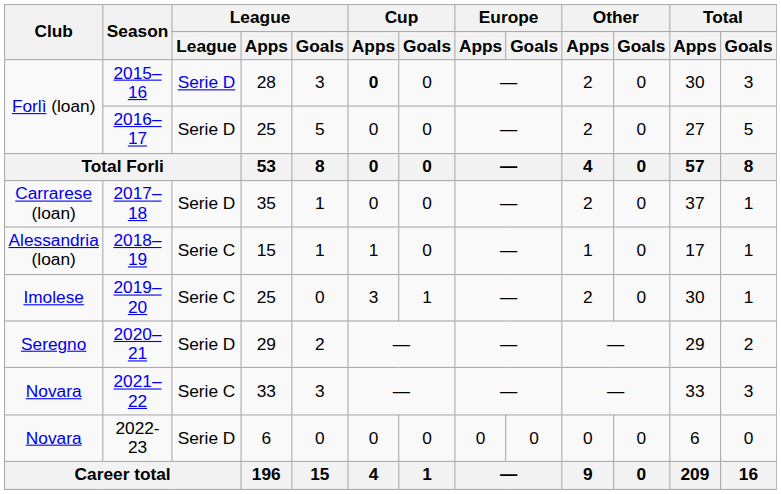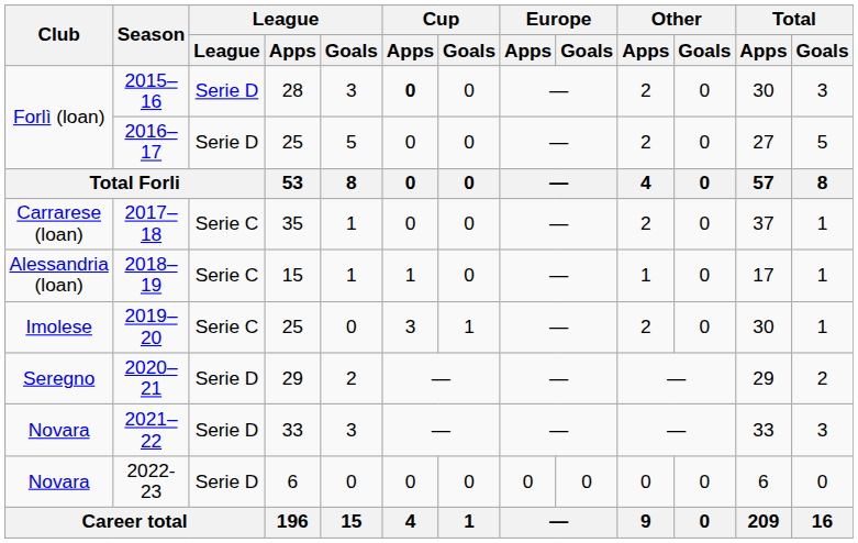2017–18 | League: Serie D -> Serie C
2021–22 | League: Serie C -> Serie D
